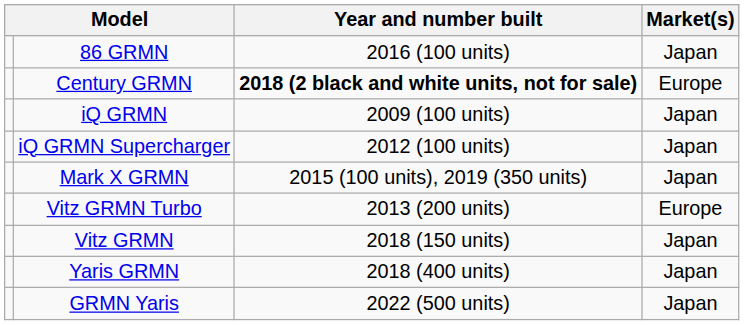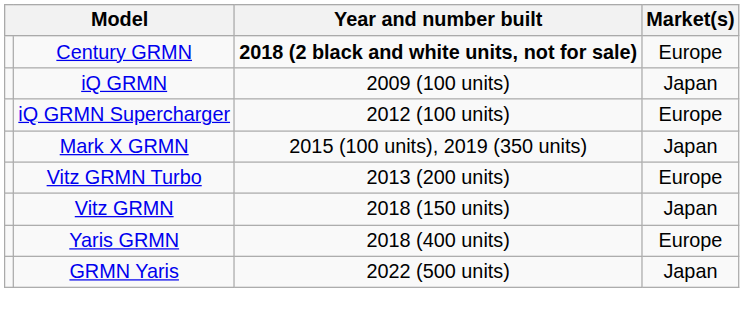- row: 86 GRMN | 2016 (100 units) | Japan
iQ GRMN Supercharger | Market(s): Japan -> Europe
Yaris GRMN | Market(s): Japan -> Europe
